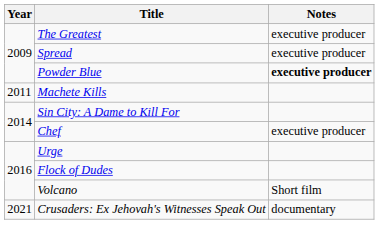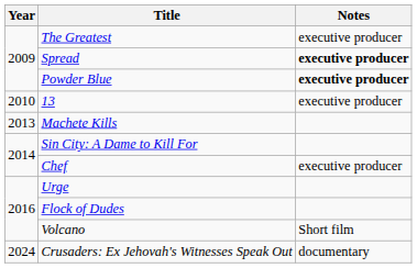Spread | Notes: normal -> bold
+ row: 2010 | 13 | executive producer
Machete Kills | Year: 2011 -> 2013
Crusaders: Ex Jehovah's Witnesses Speak Out | Year: 2021 -> 2024
